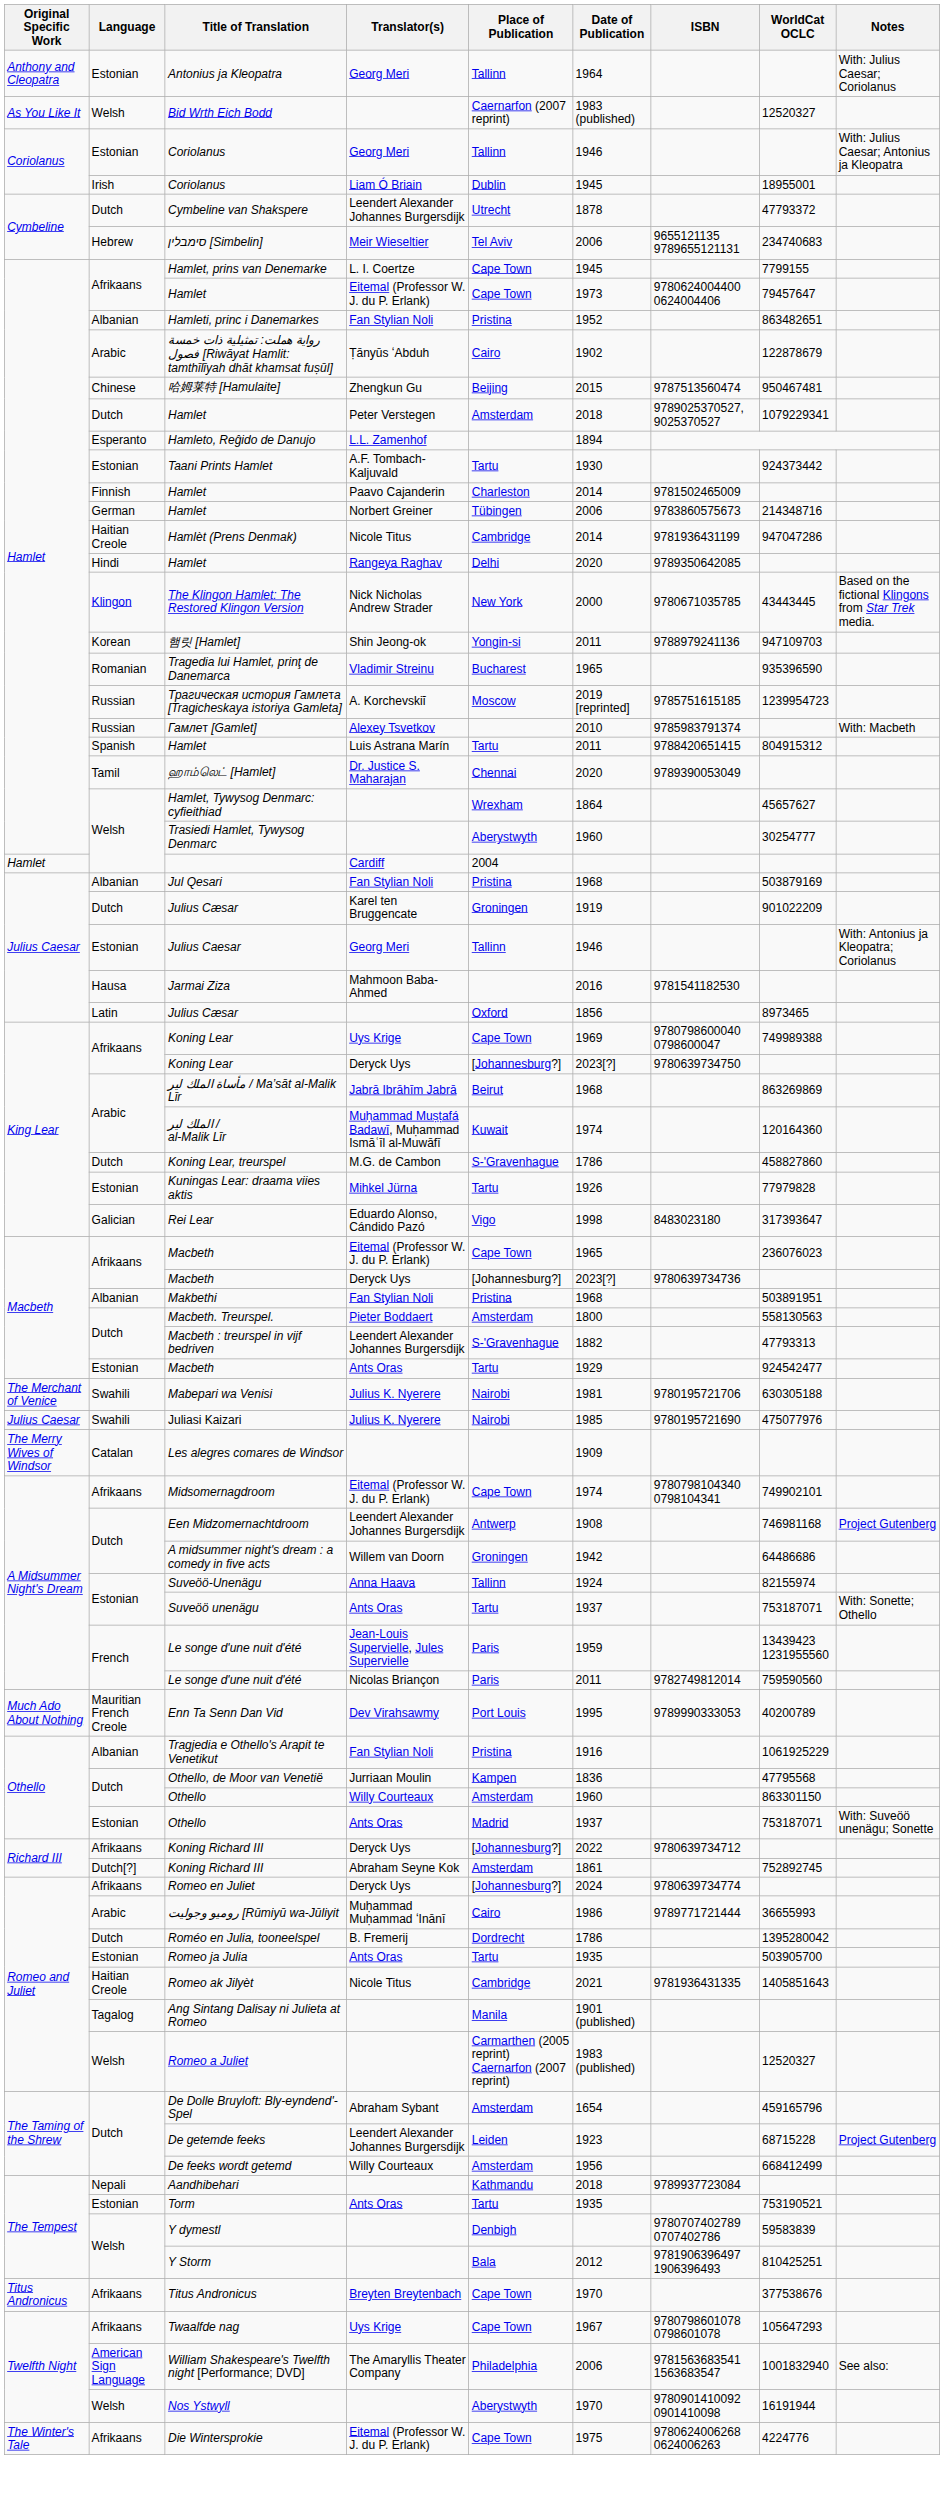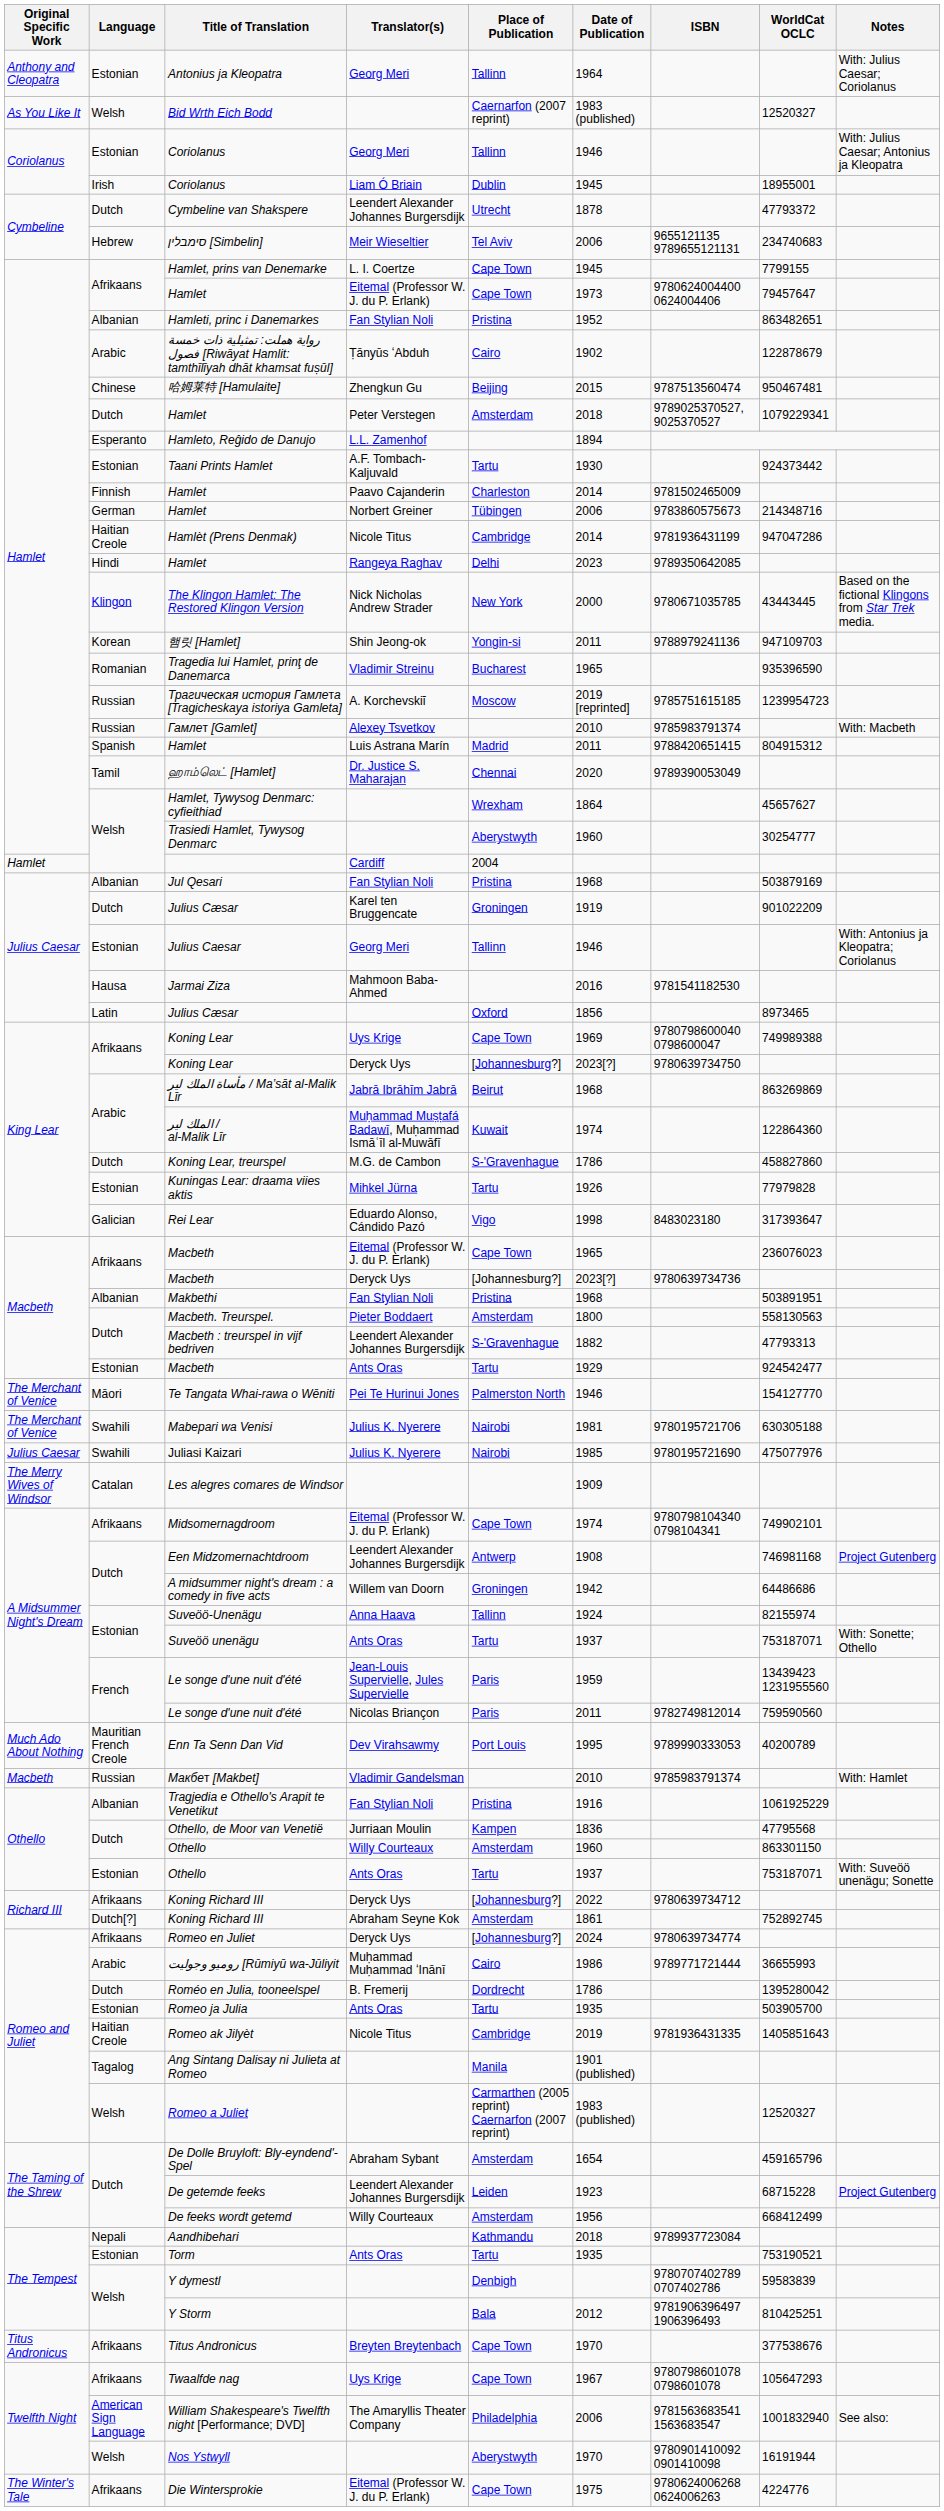Hamlet / Rangeya Raghav | Date of Publication: 2020 -> 2023
Hamlet / Luis Astrana Marín | Place of Publication: Tartu -> Madrid
الملك لير / al-Malik Līr | WorldCat OCLC: 120164360 -> 122864360
+ row: The Merchant of Venice | Māori | Te Tangata Whai-rawa o Wēniti | Pei Te Hurinui Jones | Palmerston North | 1946 | 154127770
+ row: Macbeth | Russian | Макбет [Makbet] | Vladimir Gandelsman | 2010 | 9785983791374 | With: Hamlet
Othello / Ants Oras | Place of Publication: Madrid -> Tartu
Romeo ak Jilyèt | Date of Publication: 2021 -> 2019
